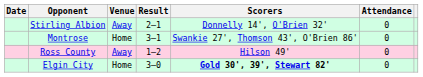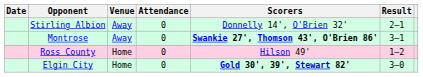columns swapped: Result <-> Attendance
Montrose | Venue: Home -> Away
Montrose | Scorers: normal -> bold
Ross County | Venue: Away -> Home
